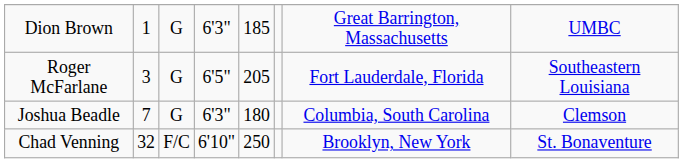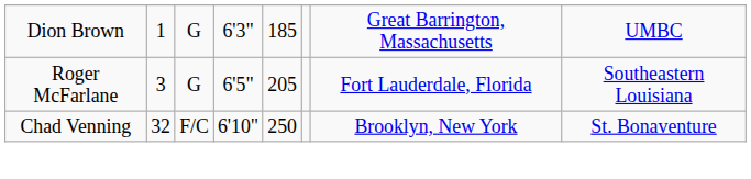- row: Joshua Beadle | 7 | G | 6'3" | 180 | Columbia, South Carolina | Clemson
